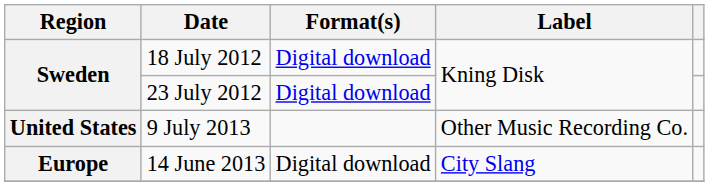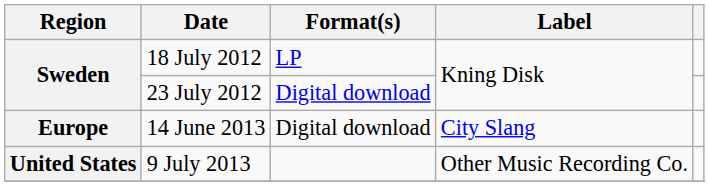18 July 2012 | Format(s): Digital download -> LP
rows swapped: 14 June 2013 <-> 9 July 2013
